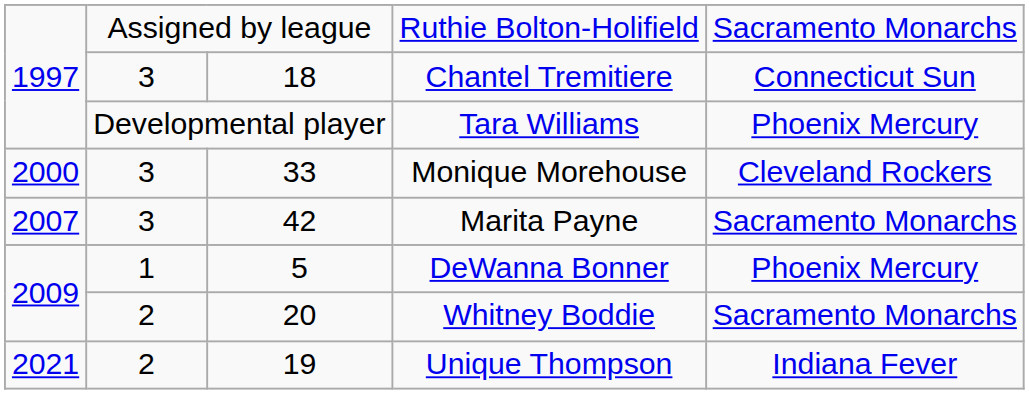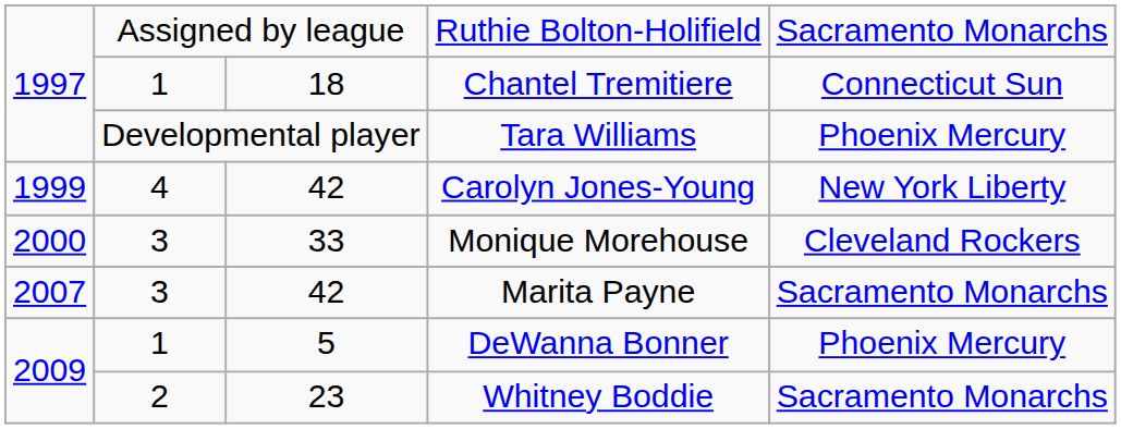Chantel Tremitiere | column 2: 3 -> 1
+ row: 1999 | 4 | 42 | Carolyn Jones-Young | New York Liberty
Whitney Boddie | column 3: 20 -> 23
- row: 2021 | 2 | 19 | Unique Thompson | Indiana Fever
